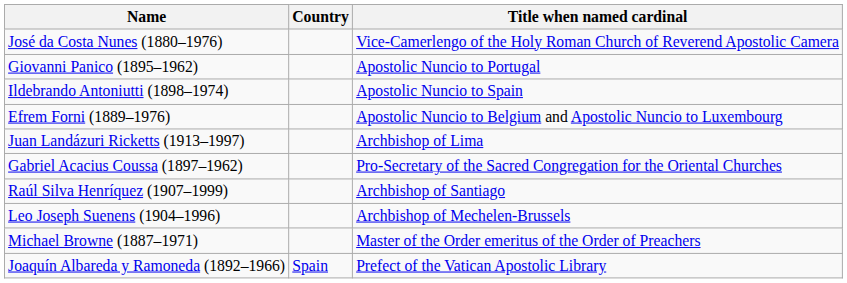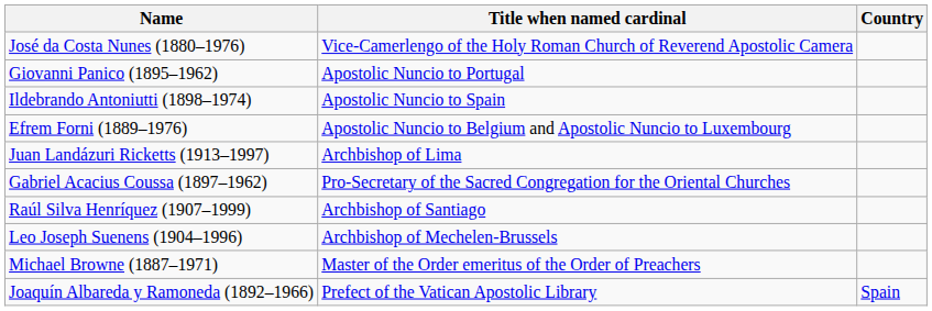columns swapped: Title when named cardinal <-> Country
